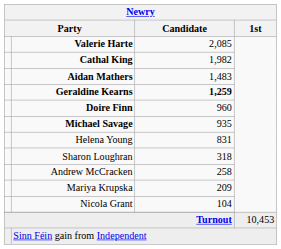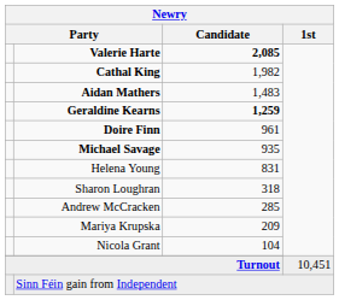Valerie Harte | Newry / Candidate: normal -> bold
Doire Finn | Newry / Candidate: 960 -> 961
Andrew McCracken | Newry / Candidate: 258 -> 285
Turnout | Newry / 1st: 10,453 -> 10,451
